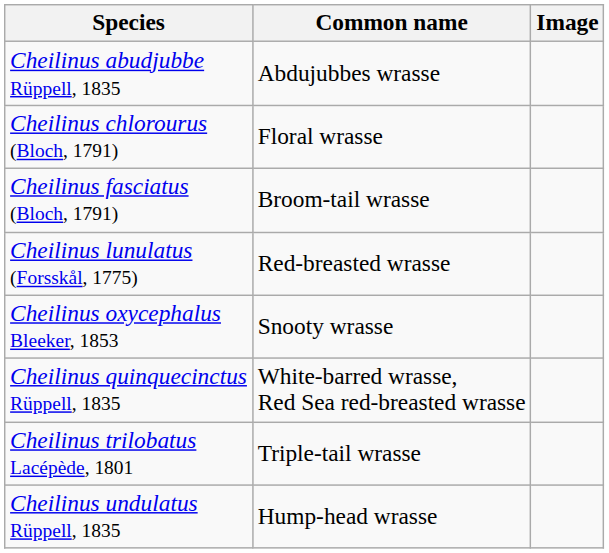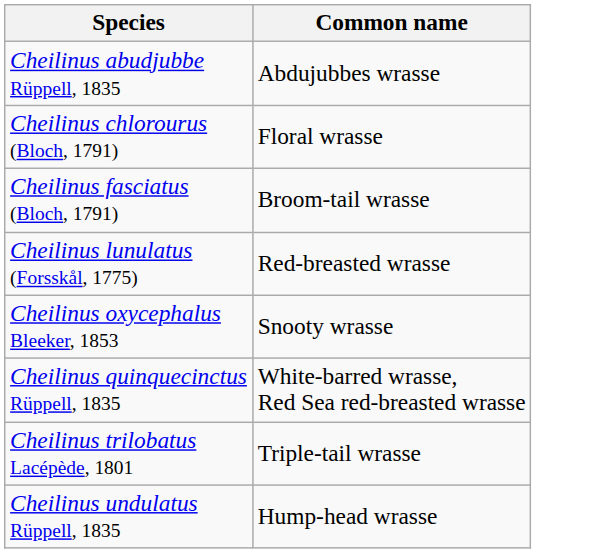- column: Image
